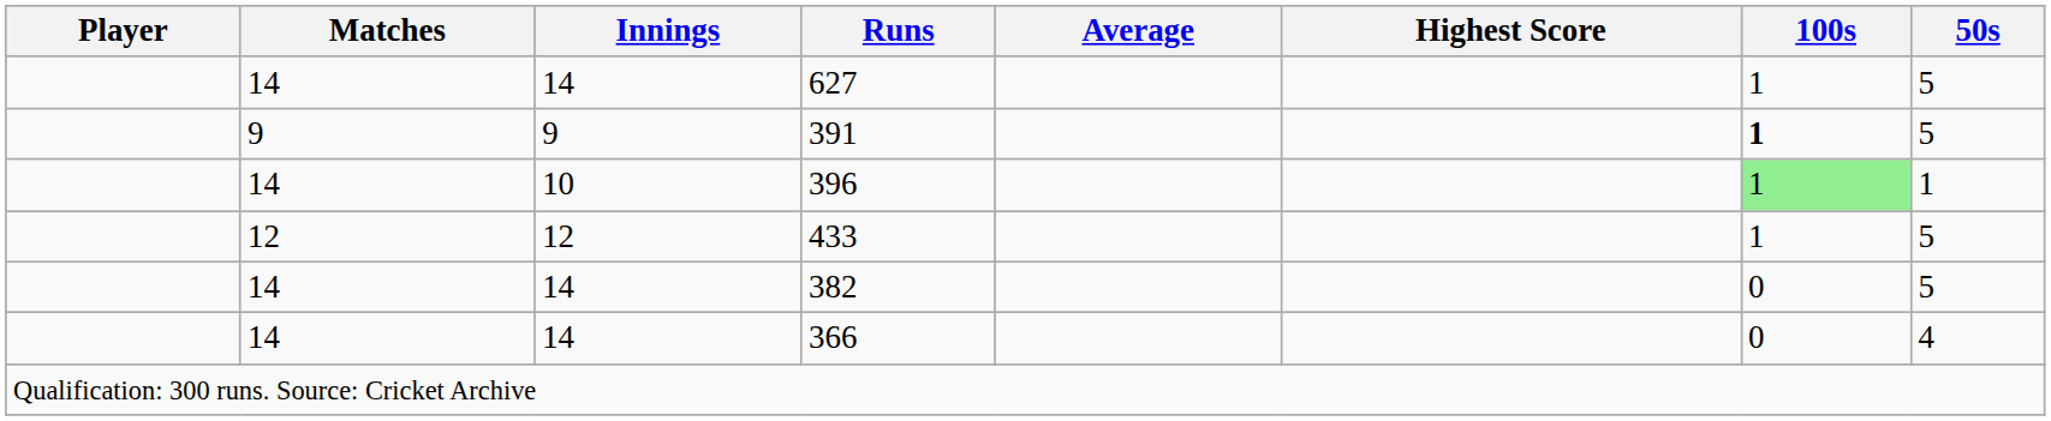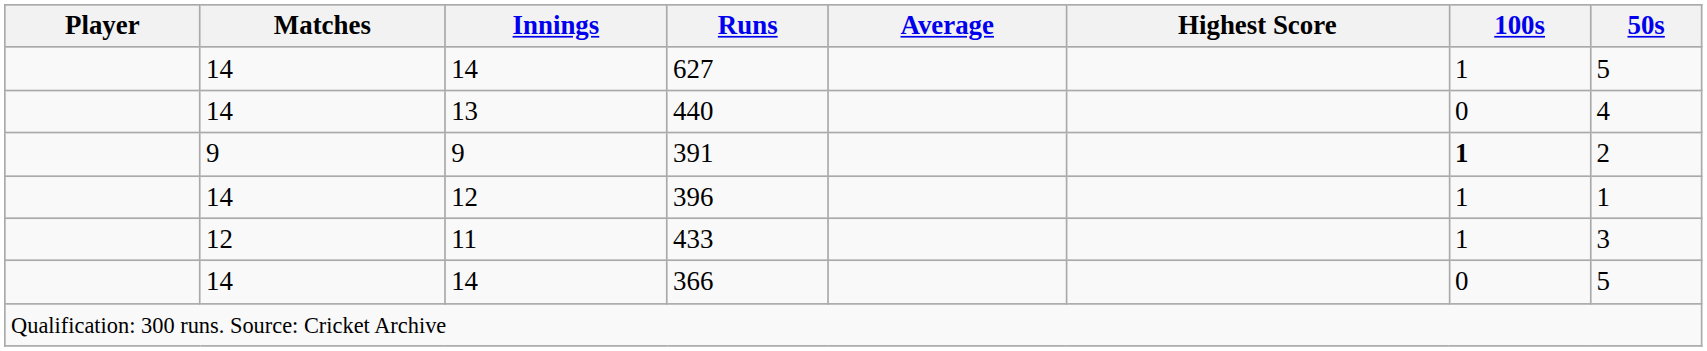+ row: 14 | 13 | 440 | 0 | 4
391 | 50s: 5 -> 2
396 | Innings: 10 -> 12
396 | 100s: lightgreen background -> no background
433 | Innings: 12 -> 11
433 | 50s: 5 -> 3
- row: 14 | 14 | 382 | 0 | 5
366 | 50s: 4 -> 5
